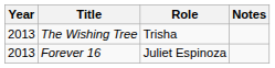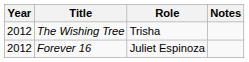The Wishing Tree | Year: 2013 -> 2012
Forever 16 | Year: 2013 -> 2012
